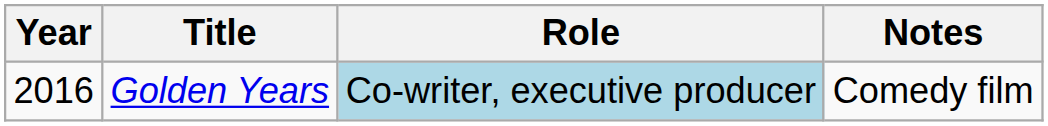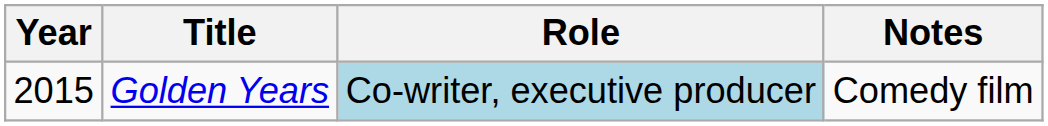Golden Years | Year: 2016 -> 2015
